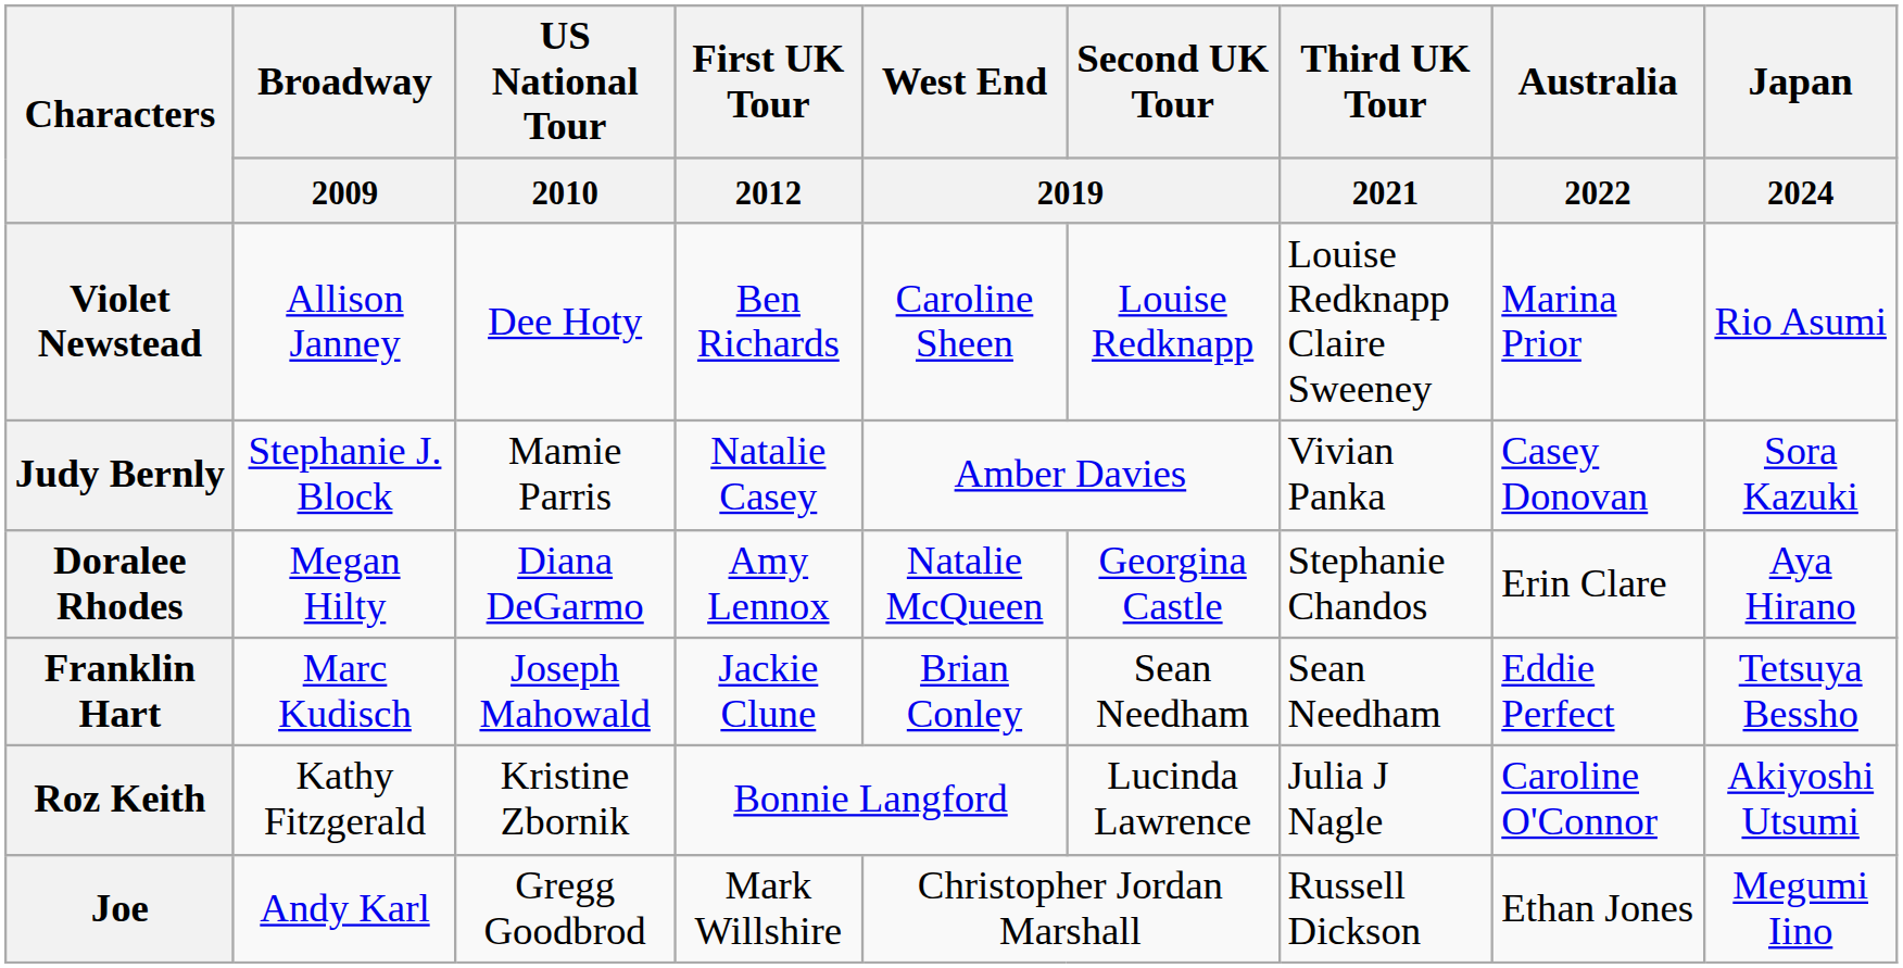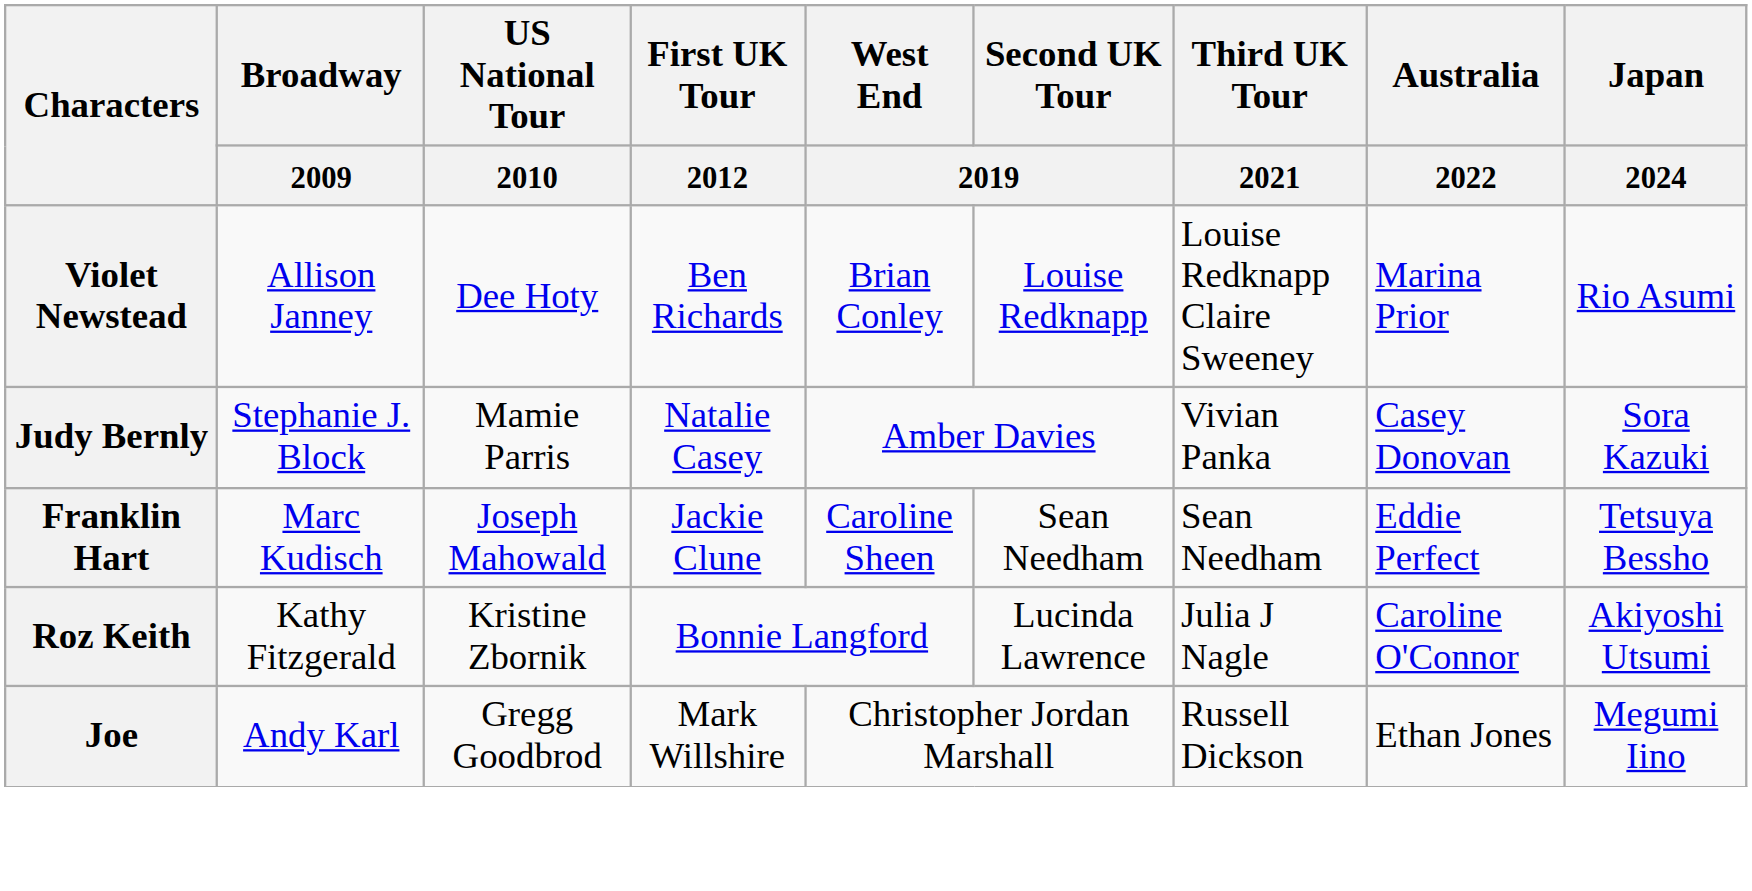Violet Newstead | West End / 2019: Caroline Sheen -> Brian Conley
- row: Doralee Rhodes | Megan Hilty | Diana DeGarmo | Amy Lennox | Natalie McQueen | Georgina Castle | Stephanie Chandos | Erin Clare | Aya Hirano
Franklin Hart | West End / 2019: Brian Conley -> Caroline Sheen
